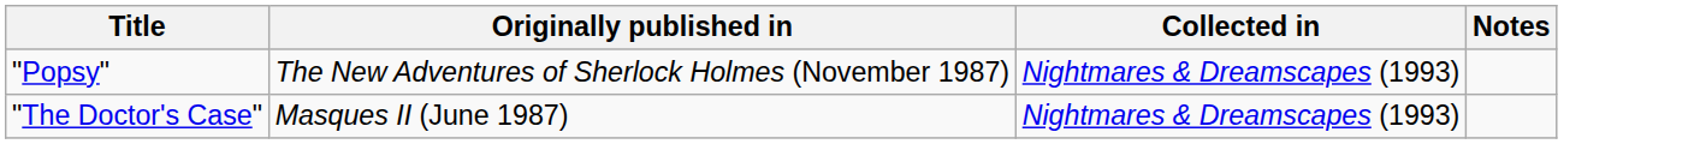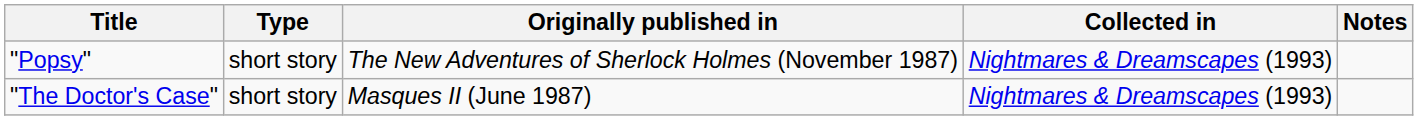+ column: Type | short story | short story
